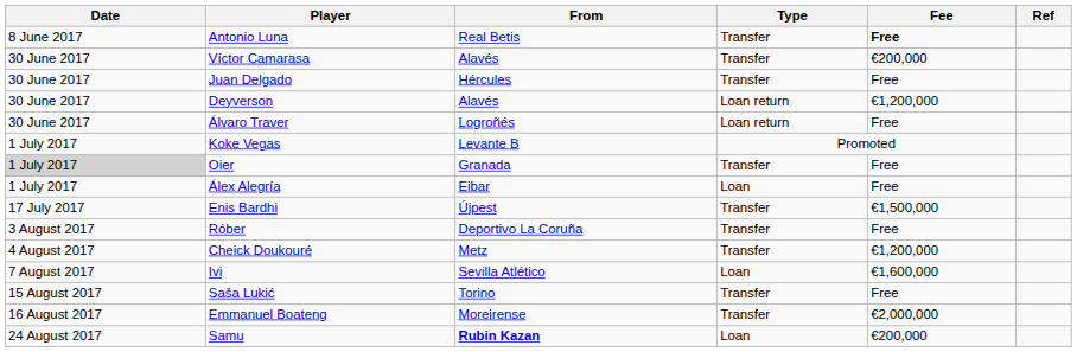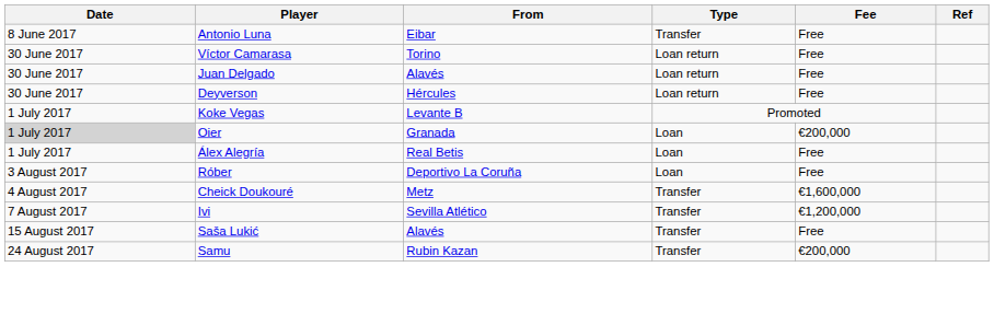Antonio Luna | From: Real Betis -> Eibar
Antonio Luna | Fee: bold -> normal
Víctor Camarasa | From: Alavés -> Torino
Víctor Camarasa | Type: Transfer -> Loan return
Víctor Camarasa | Fee: €200,000 -> Free
Juan Delgado | From: Hércules -> Alavés
Juan Delgado | Type: Transfer -> Loan return
Deyverson | From: Alavés -> Hércules
Deyverson | Fee: €1,200,000 -> Free
- row: 30 June 2017 | Álvaro Traver | Logroñés | Loan return | Free
Oier | Type: Transfer -> Loan
Oier | Fee: Free -> €200,000
Álex Alegría | From: Eibar -> Real Betis
- row: 17 July 2017 | Enis Bardhi | Újpest | Transfer | €1,500,000
Róber | Type: Transfer -> Loan
Cheick Doukouré | Fee: €1,200,000 -> €1,600,000
Ivi | Type: Loan -> Transfer
Ivi | Fee: €1,600,000 -> €1,200,000
Saša Lukić | From: Torino -> Alavés
- row: 16 August 2017 | Emmanuel Boateng | Moreirense | Transfer | €2,000,000
Samu | From: bold -> normal
Samu | Type: Loan -> Transfer
